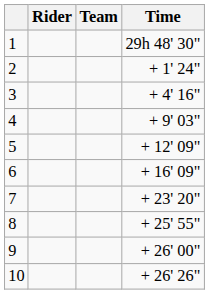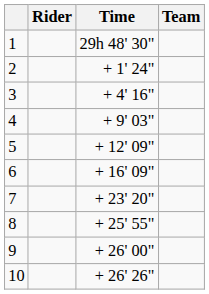columns swapped: Team <-> Time
